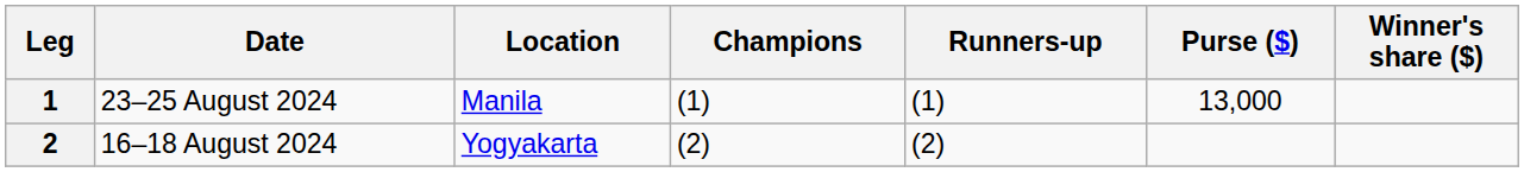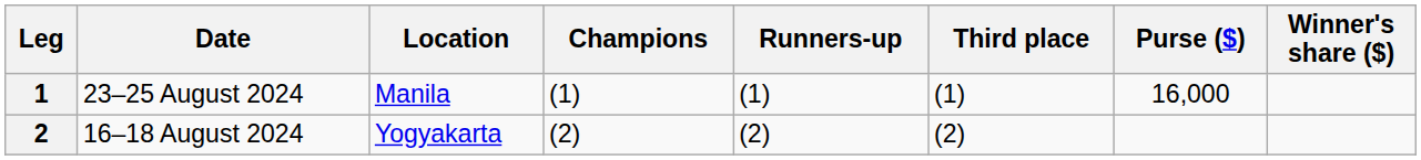+ column: Third place | (1) | (2)
1 | Purse ($): 13,000 -> 16,000
